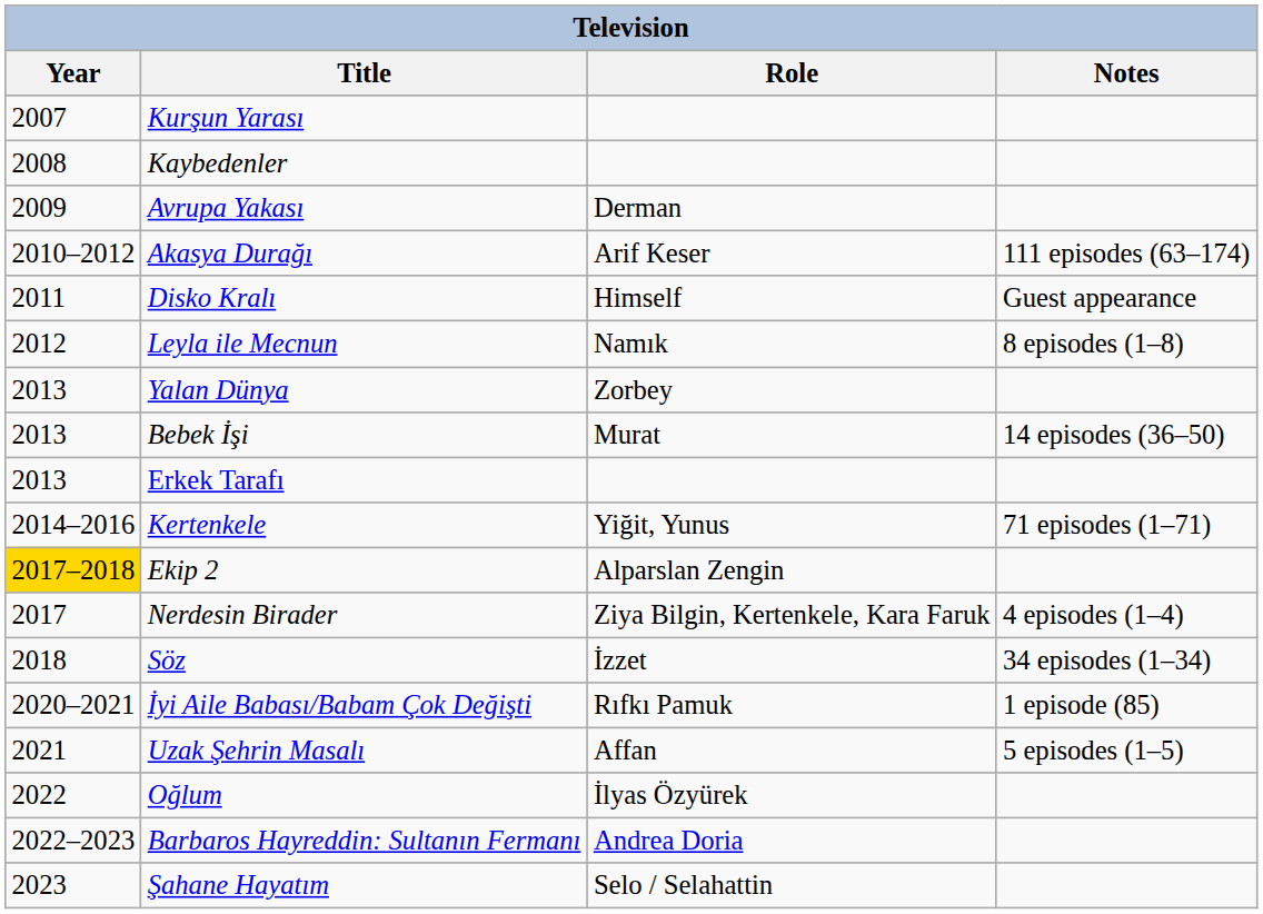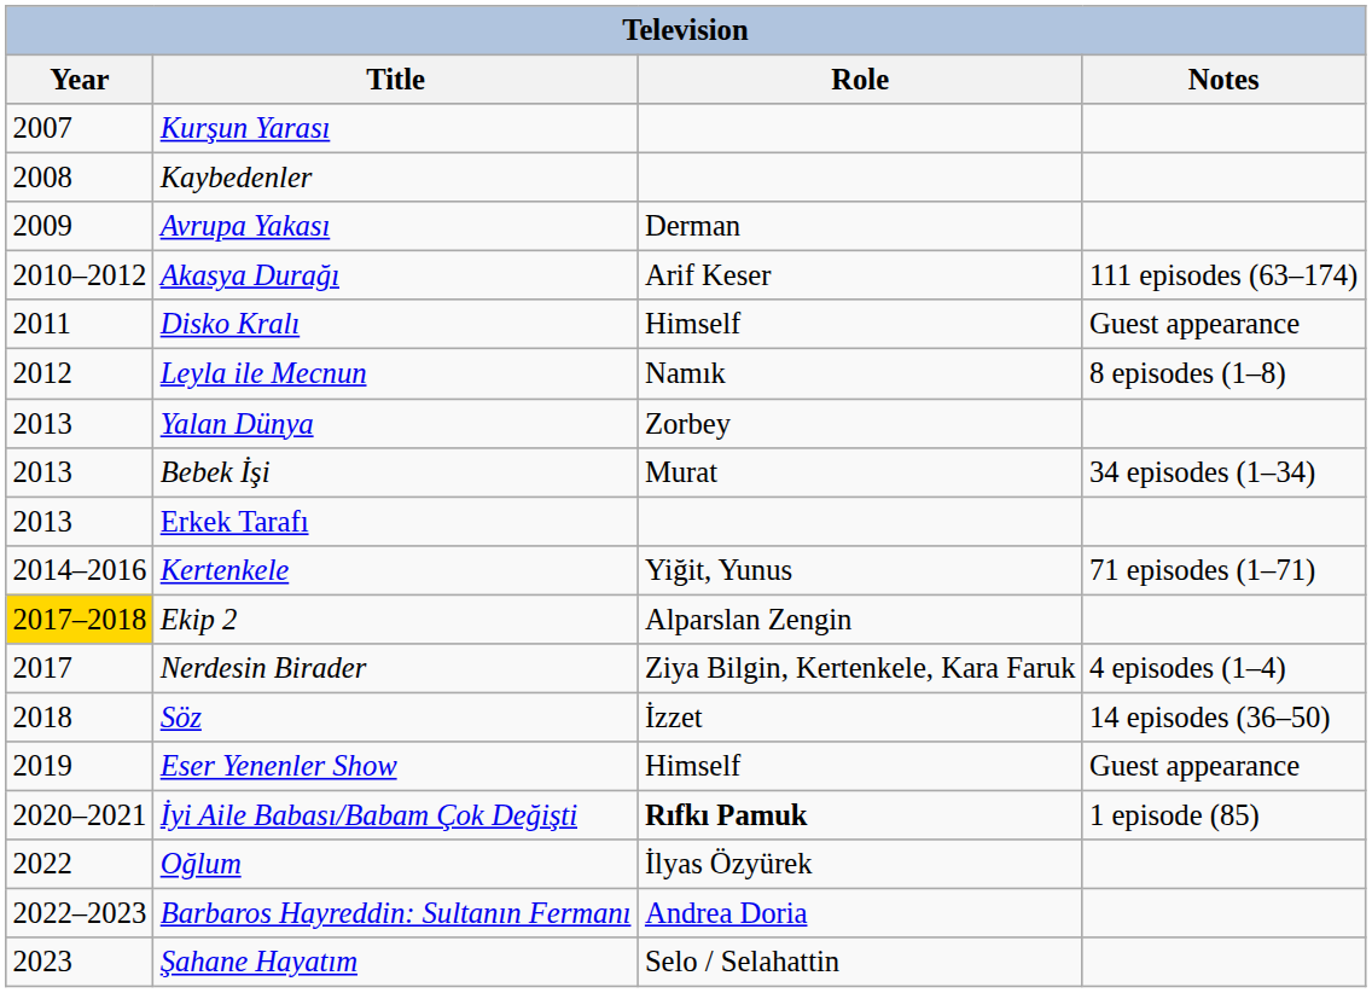Bebek İşi | Notes: 14 episodes (36–50) -> 34 episodes (1–34)
Söz | Notes: 34 episodes (1–34) -> 14 episodes (36–50)
+ row: 2019 | Eser Yenenler Show | Himself | Guest appearance
İyi Aile Babası/Babam Çok Değişti | Role: normal -> bold
- row: 2021 | Uzak Şehrin Masalı | Affan | 5 episodes (1–5)
